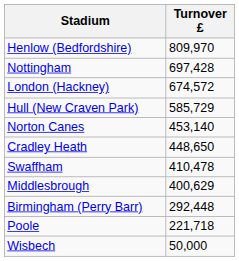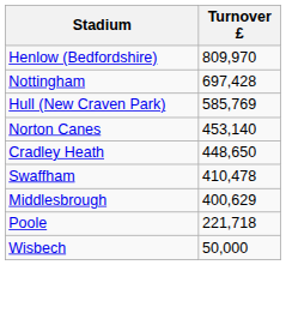- row: London (Hackney) | 674,572
Hull (New Craven Park) | Turnover £: 585,729 -> 585,769
- row: Birmingham (Perry Barr) | 292,448
